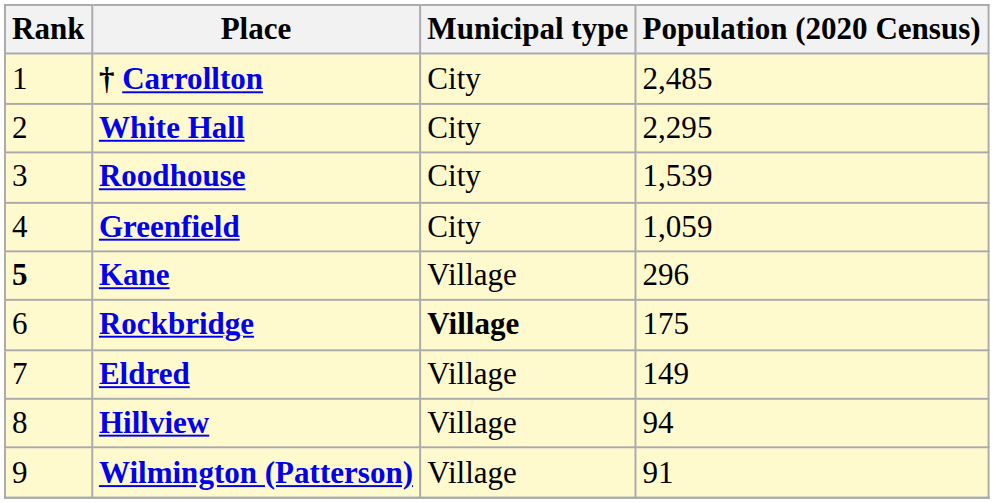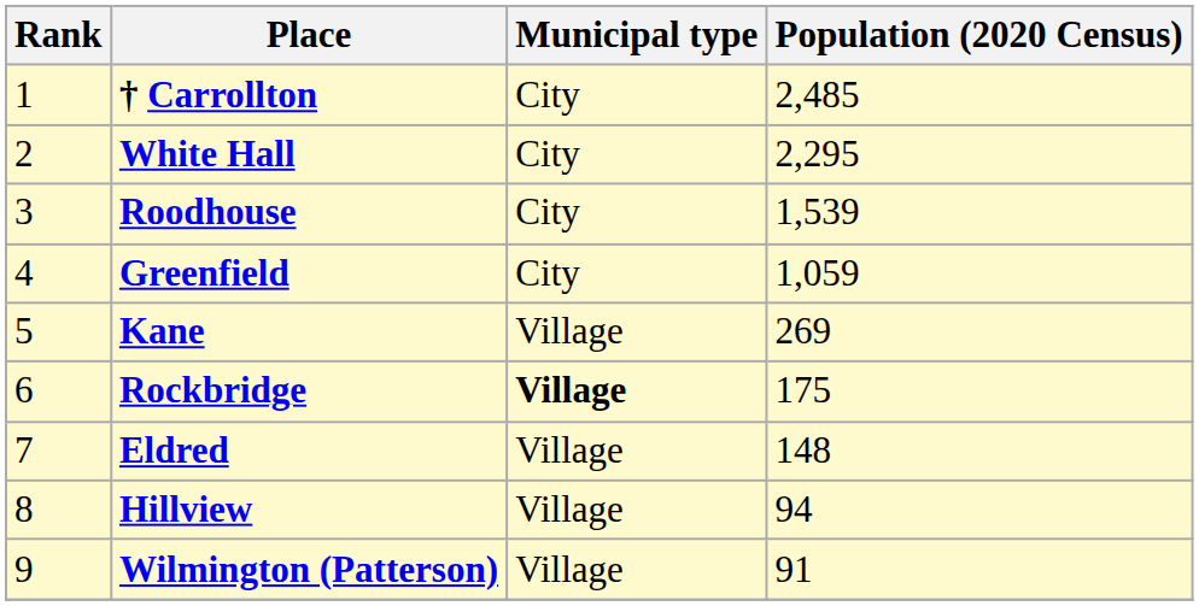Kane | Rank: bold -> normal
Kane | Population (2020 Census): 296 -> 269
Eldred | Population (2020 Census): 149 -> 148
